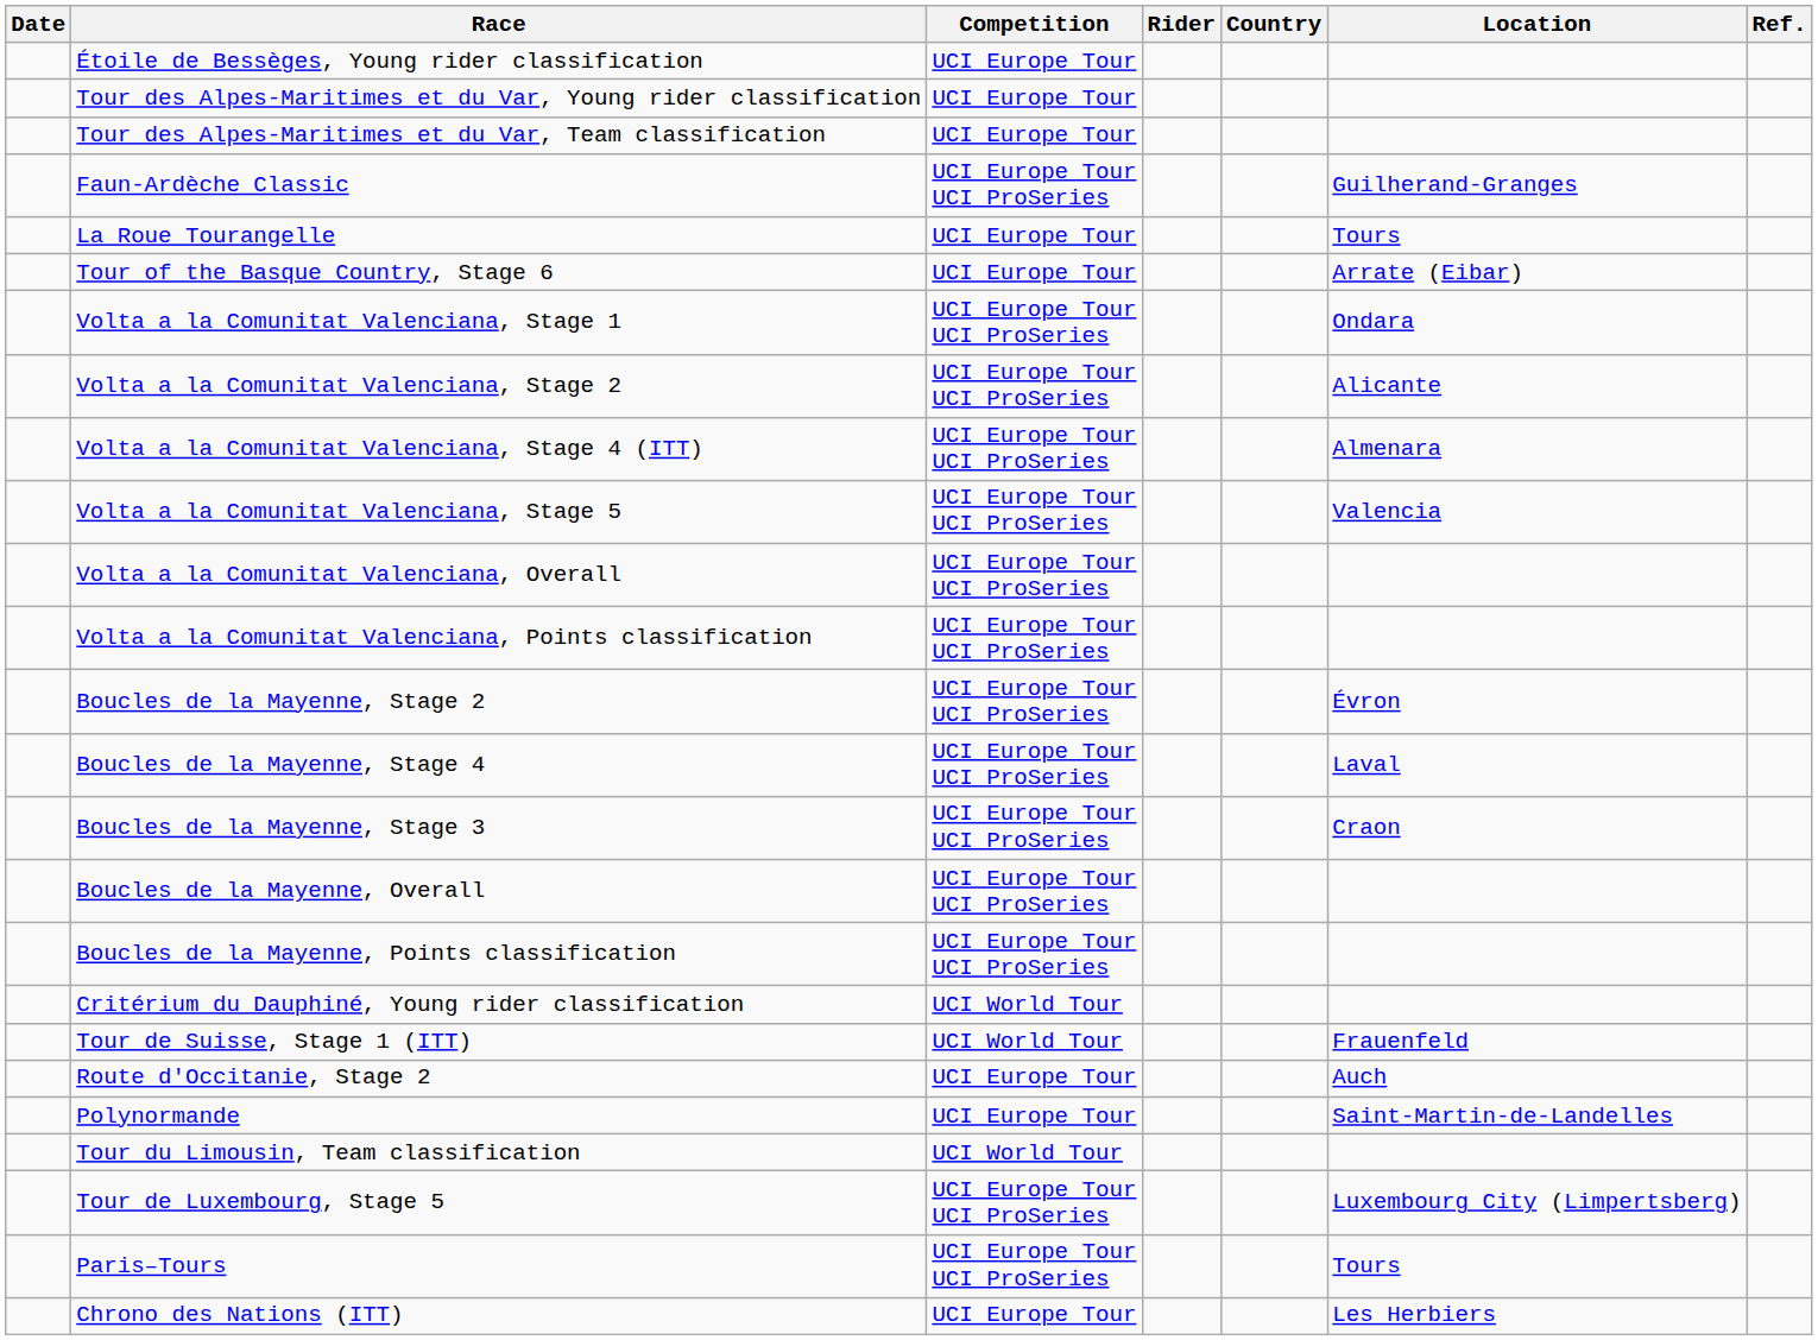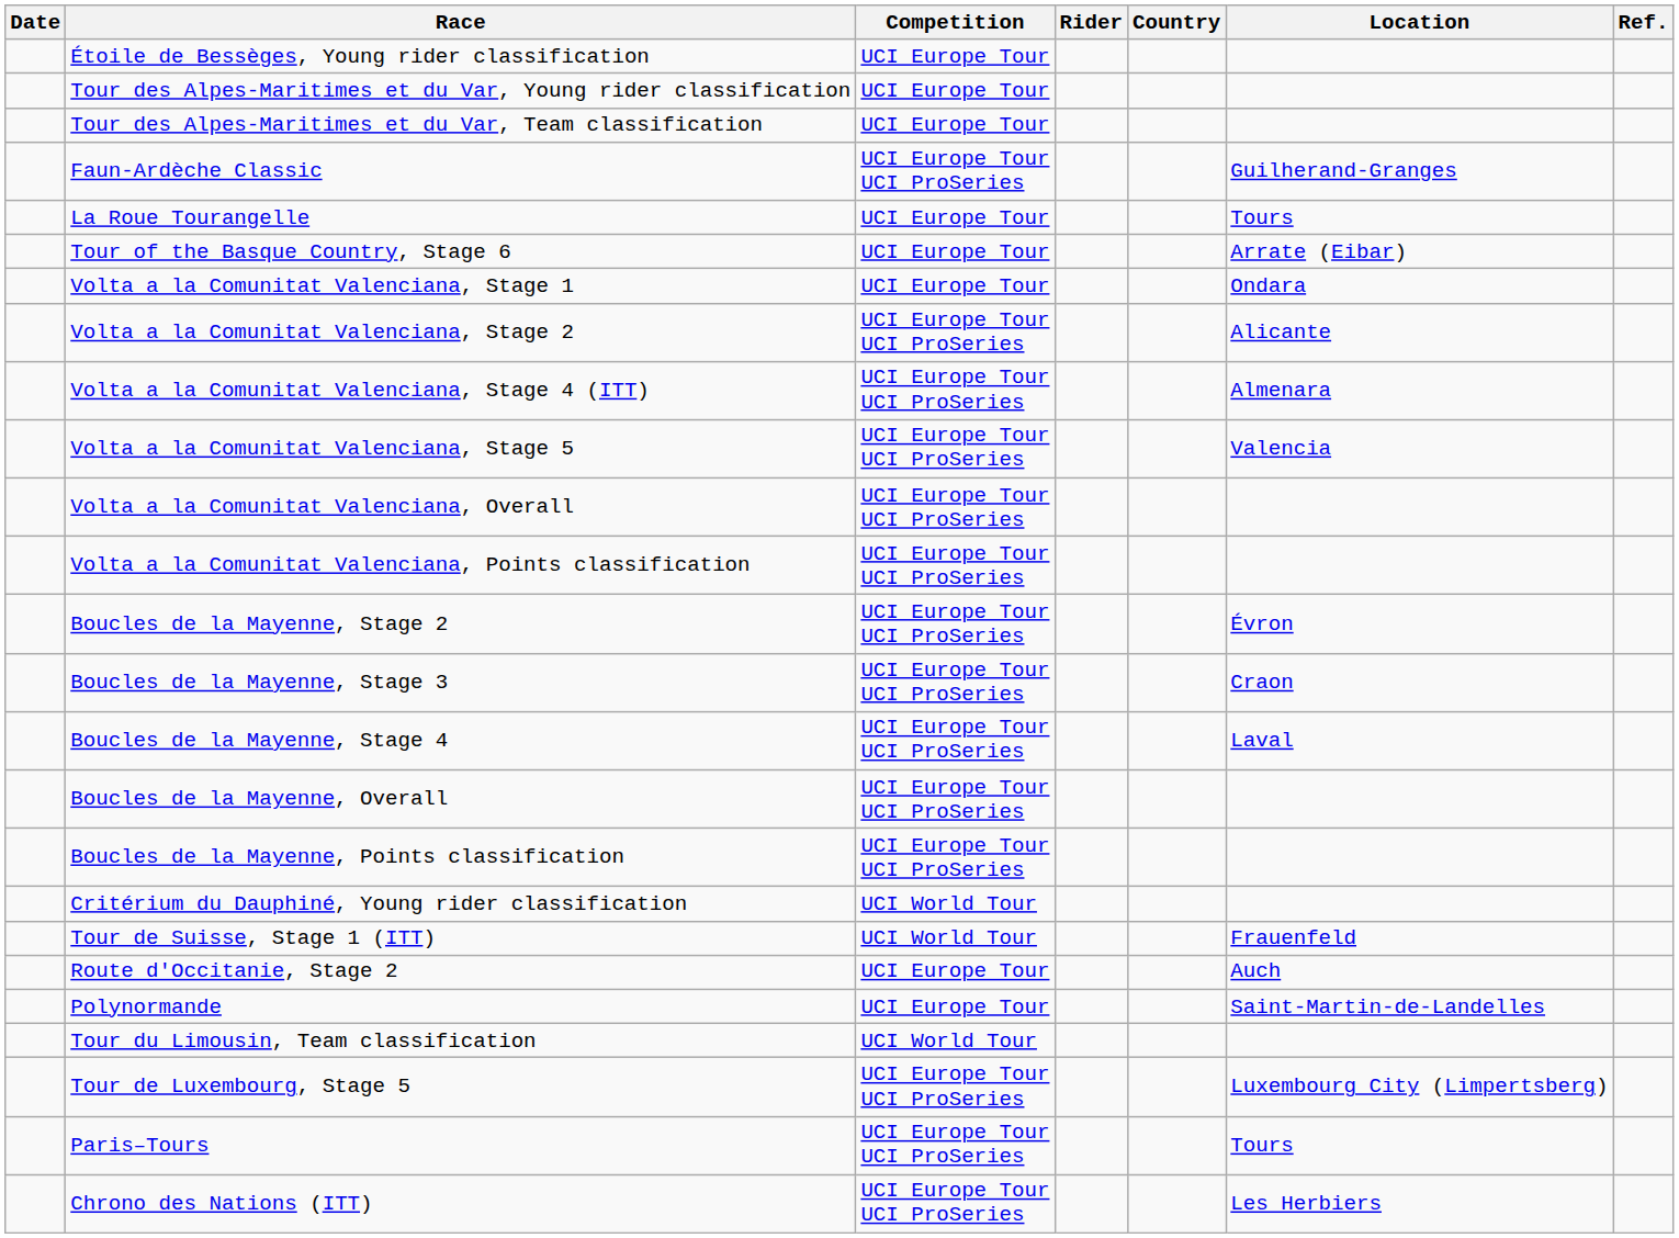Volta a la Comunitat Valenciana, Stage 1 | Competition: UCI Europe Tour UCI ProSeries -> UCI Europe Tour
rows swapped: Boucles de la Mayenne, Stage 3 <-> Boucles de la Mayenne, Stage 4
Chrono des Nations (ITT) | Competition: UCI Europe Tour -> UCI Europe Tour UCI ProSeries
